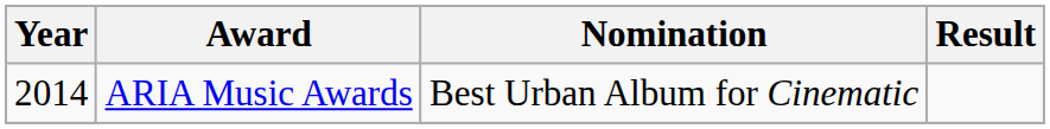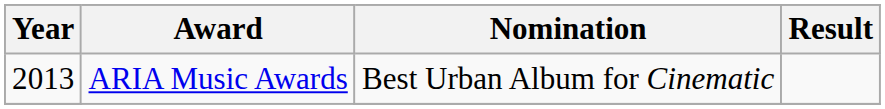ARIA Music Awards / Best Urban Album for Cinematic | Year: 2014 -> 2013
